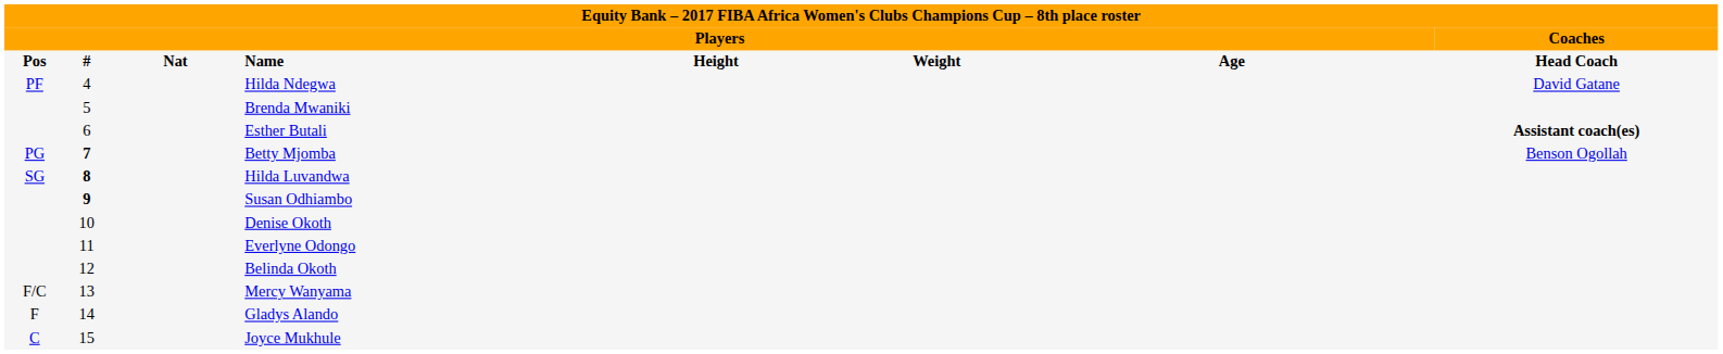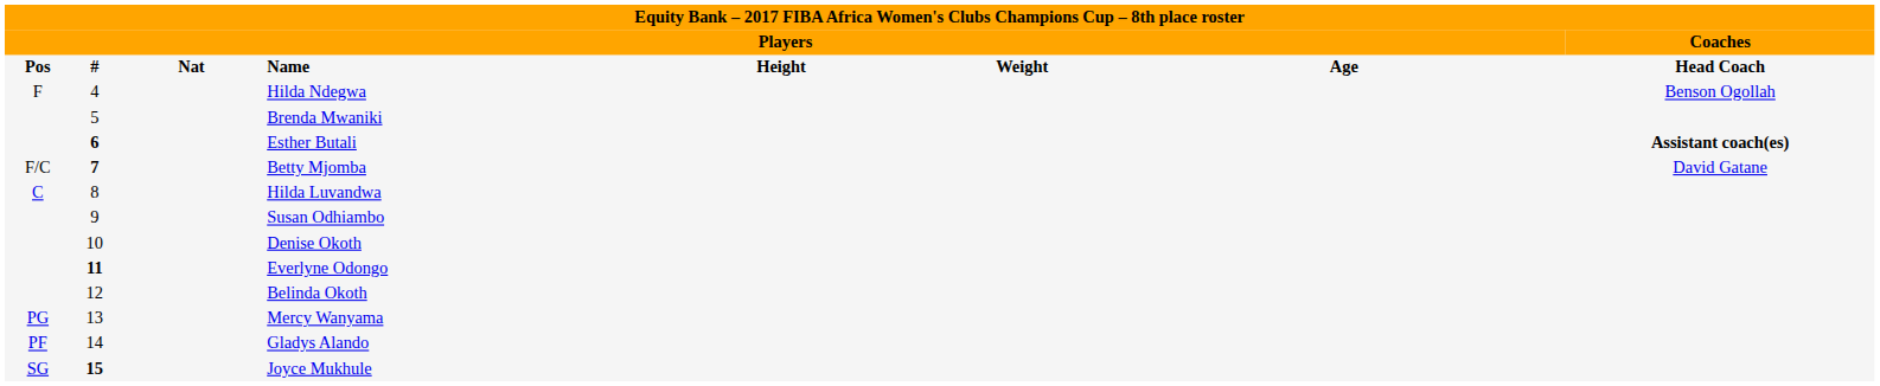Hilda Ndegwa | column 1: PF -> F
Hilda Ndegwa | column 8: David Gatane -> Benson Ogollah
Esther Butali | column 2: normal -> bold
Betty Mjomba | column 1: PG -> F/C
Betty Mjomba | column 8: Benson Ogollah -> David Gatane
Hilda Luvandwa | column 1: SG -> C
Hilda Luvandwa | column 2: bold -> normal
Susan Odhiambo | column 2: bold -> normal
Everlyne Odongo | column 2: normal -> bold
Mercy Wanyama | column 1: F/C -> PG
Gladys Alando | column 1: F -> PF
Joyce Mukhule | column 1: C -> SG
Joyce Mukhule | column 2: normal -> bold
